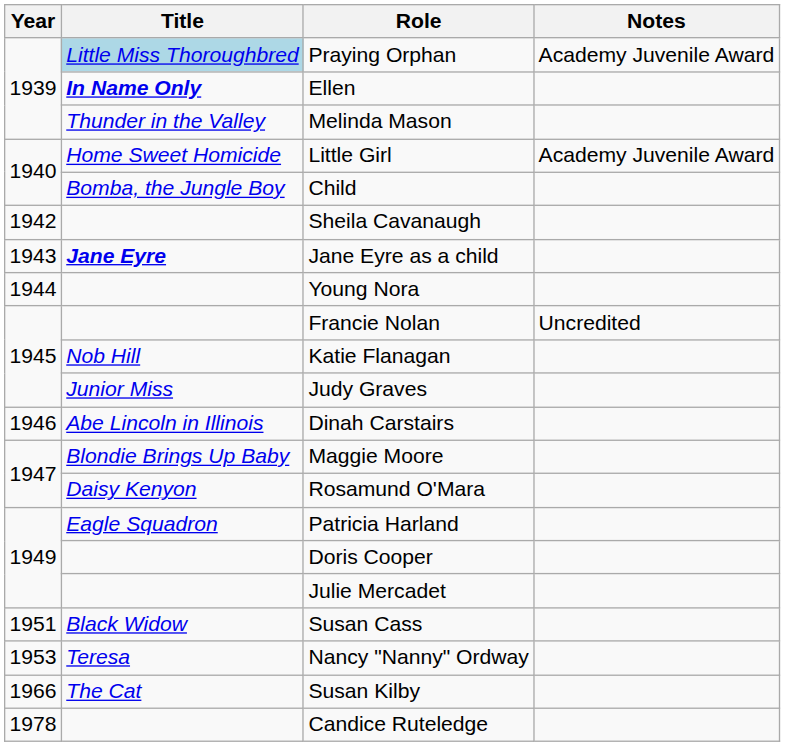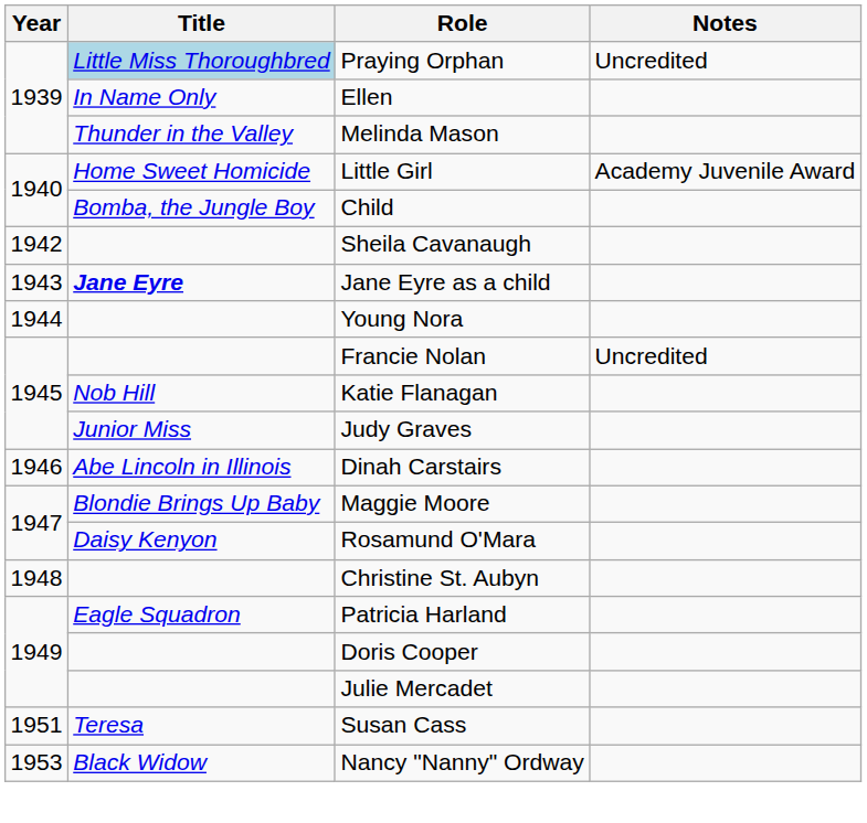Praying Orphan | Notes: Academy Juvenile Award -> Uncredited
Ellen | Title: bold -> normal
+ row: 1948 | Christine St. Aubyn
Susan Cass | Title: Black Widow -> Teresa
Nancy "Nanny" Ordway | Title: Teresa -> Black Widow
- row: 1966 | The Cat | Susan Kilby
- row: 1978 | Candice Ruteledge
